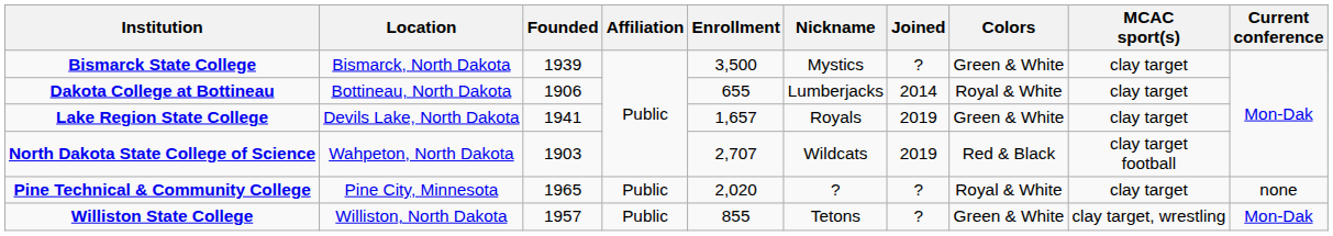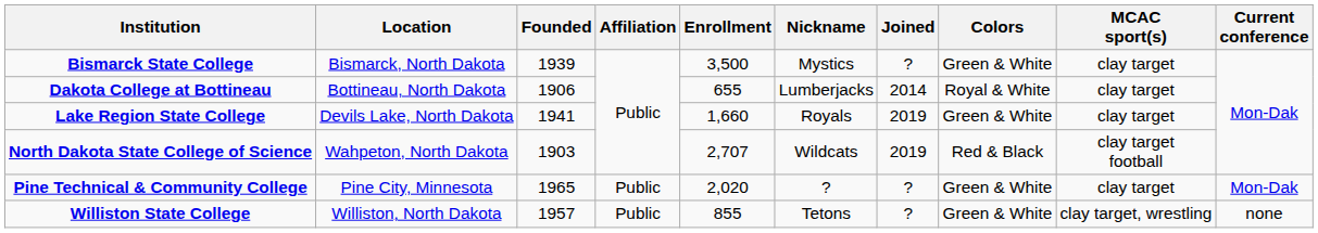Lake Region State College | Enrollment: 1,657 -> 1,660
Pine Technical & Community College | Colors: Royal & White -> Green & White
Pine Technical & Community College | Current conference: none -> Mon-Dak
Williston State College | Current conference: Mon-Dak -> none
